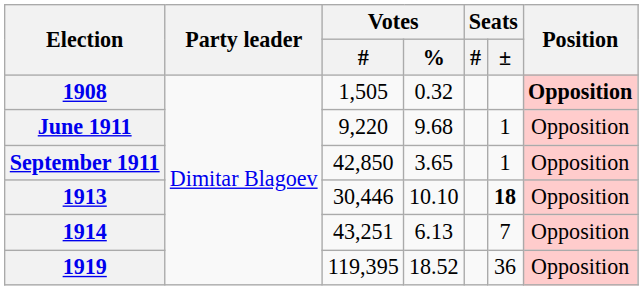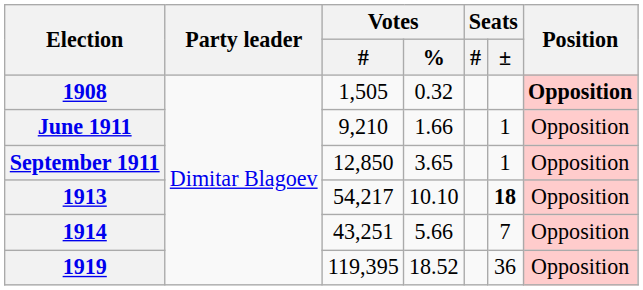June 1911 | Votes / #: 9,220 -> 9,210
June 1911 | Votes / %: 9.68 -> 1.66
September 1911 | Votes / #: 42,850 -> 12,850
1913 | Votes / #: 30,446 -> 54,217
1914 | Votes / %: 6.13 -> 5.66
